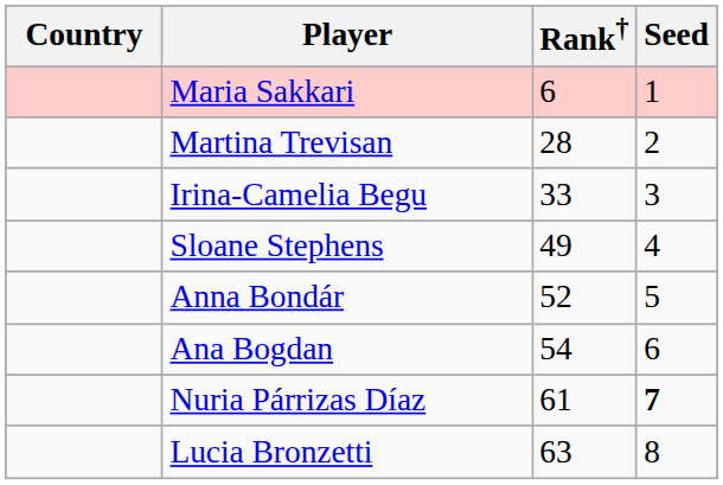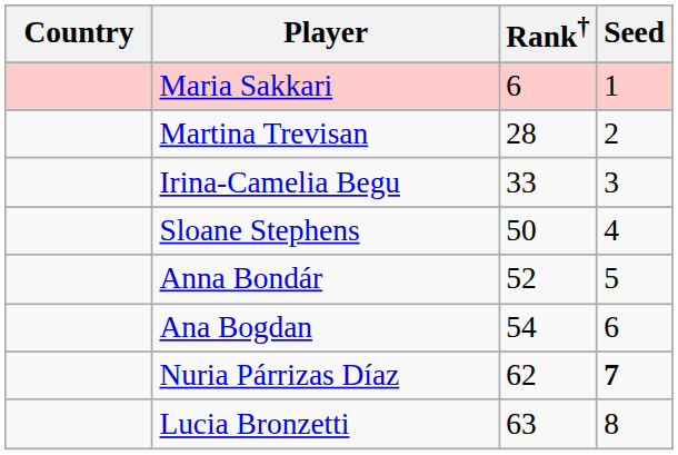Sloane Stephens | Rank†: 49 -> 50
Nuria Párrizas Díaz | Rank†: 61 -> 62
